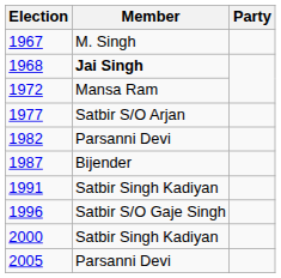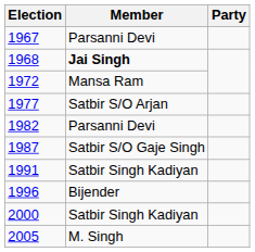1967 | Member: M. Singh -> Parsanni Devi
1987 | Member: Bijender -> Satbir S/O Gaje Singh
1996 | Member: Satbir S/O Gaje Singh -> Bijender
2005 | Member: Parsanni Devi -> M. Singh
